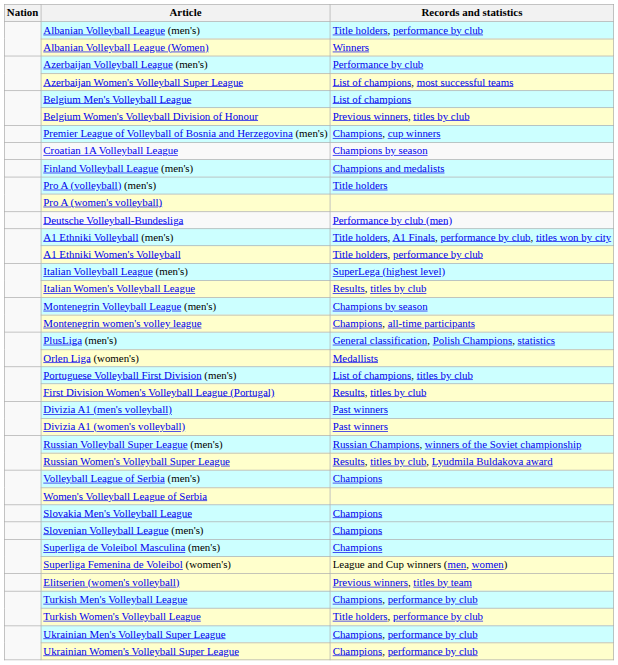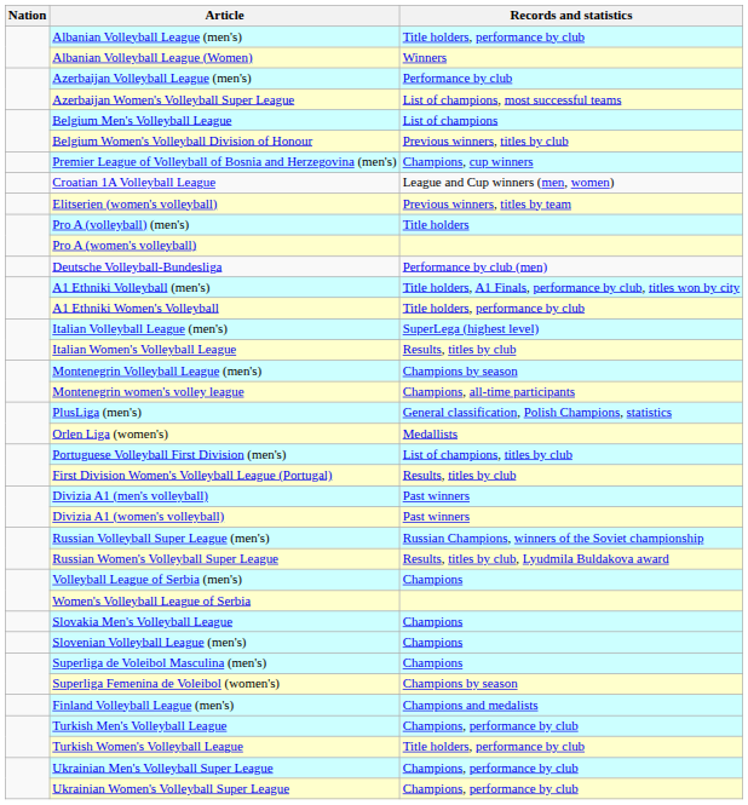Croatian 1A Volleyball League | Records and statistics: Champions by season -> League and Cup winners (men, women)
rows swapped: Finland Volleyball League (men's) <-> Elitserien (women's volleyball)
Superliga Femenina de Voleibol (women's) | Records and statistics: League and Cup winners (men, women) -> Champions by season
